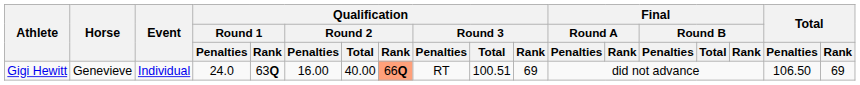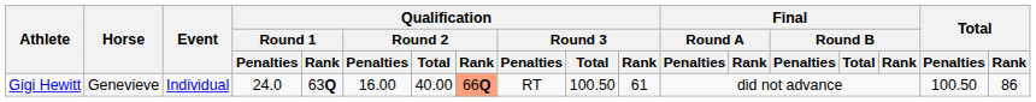Gigi Hewitt | Qualification / Round 3 / Total: 100.51 -> 100.50
Gigi Hewitt | Qualification / Round 3 / Rank: 69 -> 61
Gigi Hewitt | Total / Penalties: 106.50 -> 100.50
Gigi Hewitt | Total / Rank: 69 -> 86
